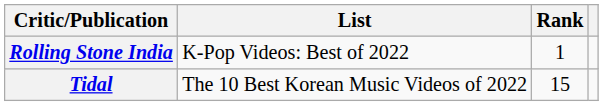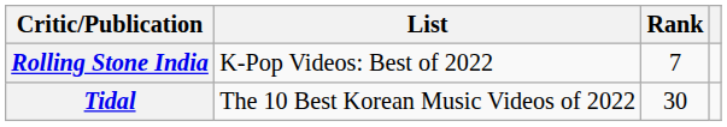Rolling Stone India | Rank: 1 -> 7
Tidal | Rank: 15 -> 30
